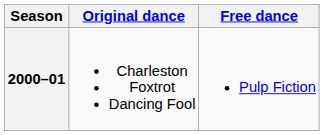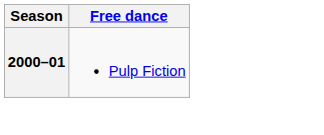- column: Original dance | Charleston Foxtrot Dancing Fool
